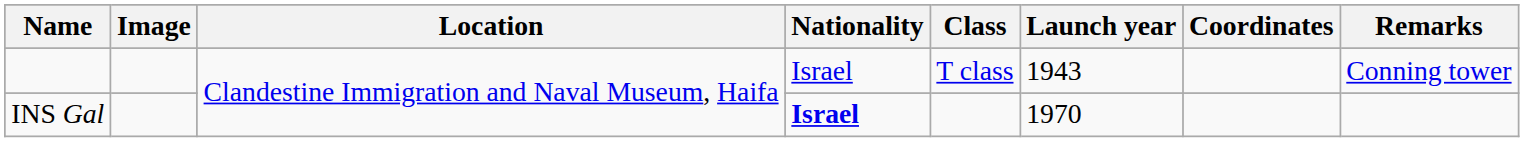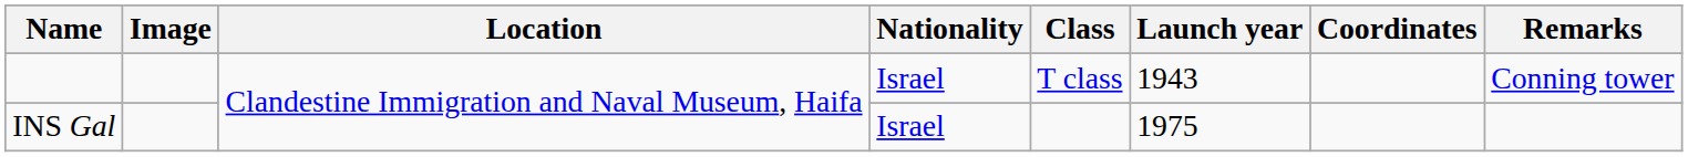INS Gal | Nationality: bold -> normal
INS Gal | Launch year: 1970 -> 1975
